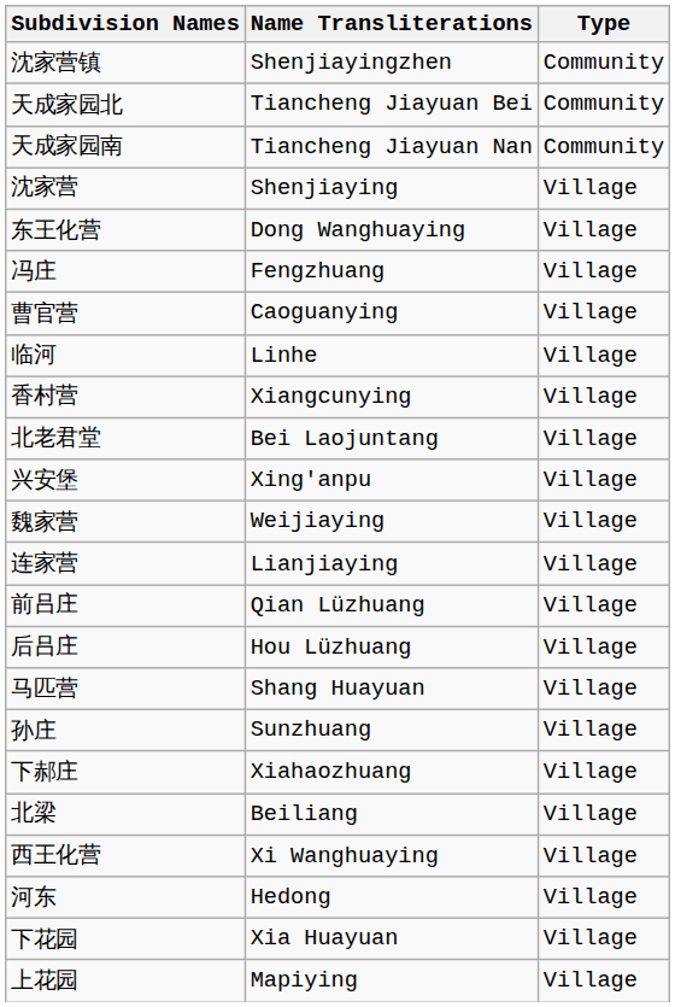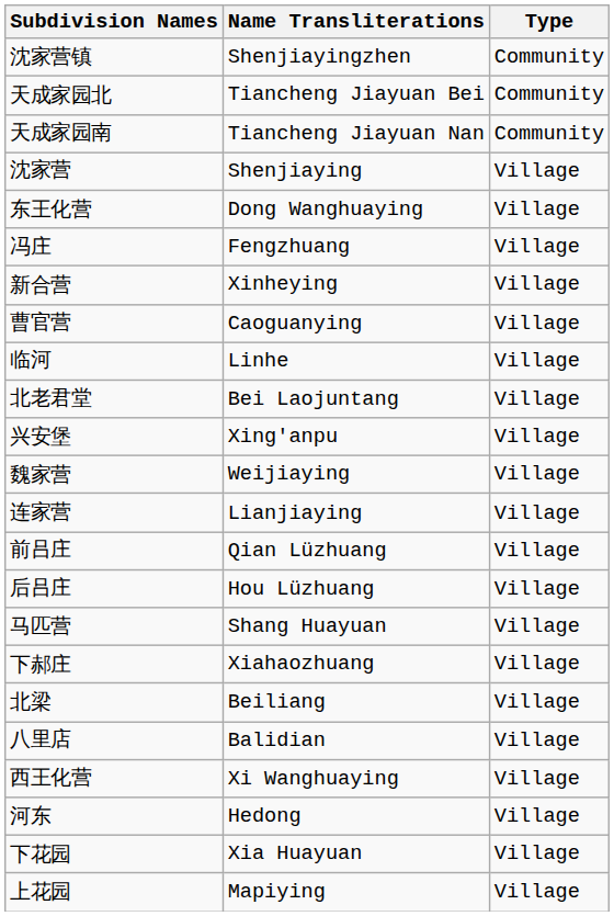+ row: 新合营 | Xinheying | Village
- row: 香村营 | Xiangcunying | Village
- row: 孙庄 | Sunzhuang | Village
+ row: 八里店 | Balidian | Village
